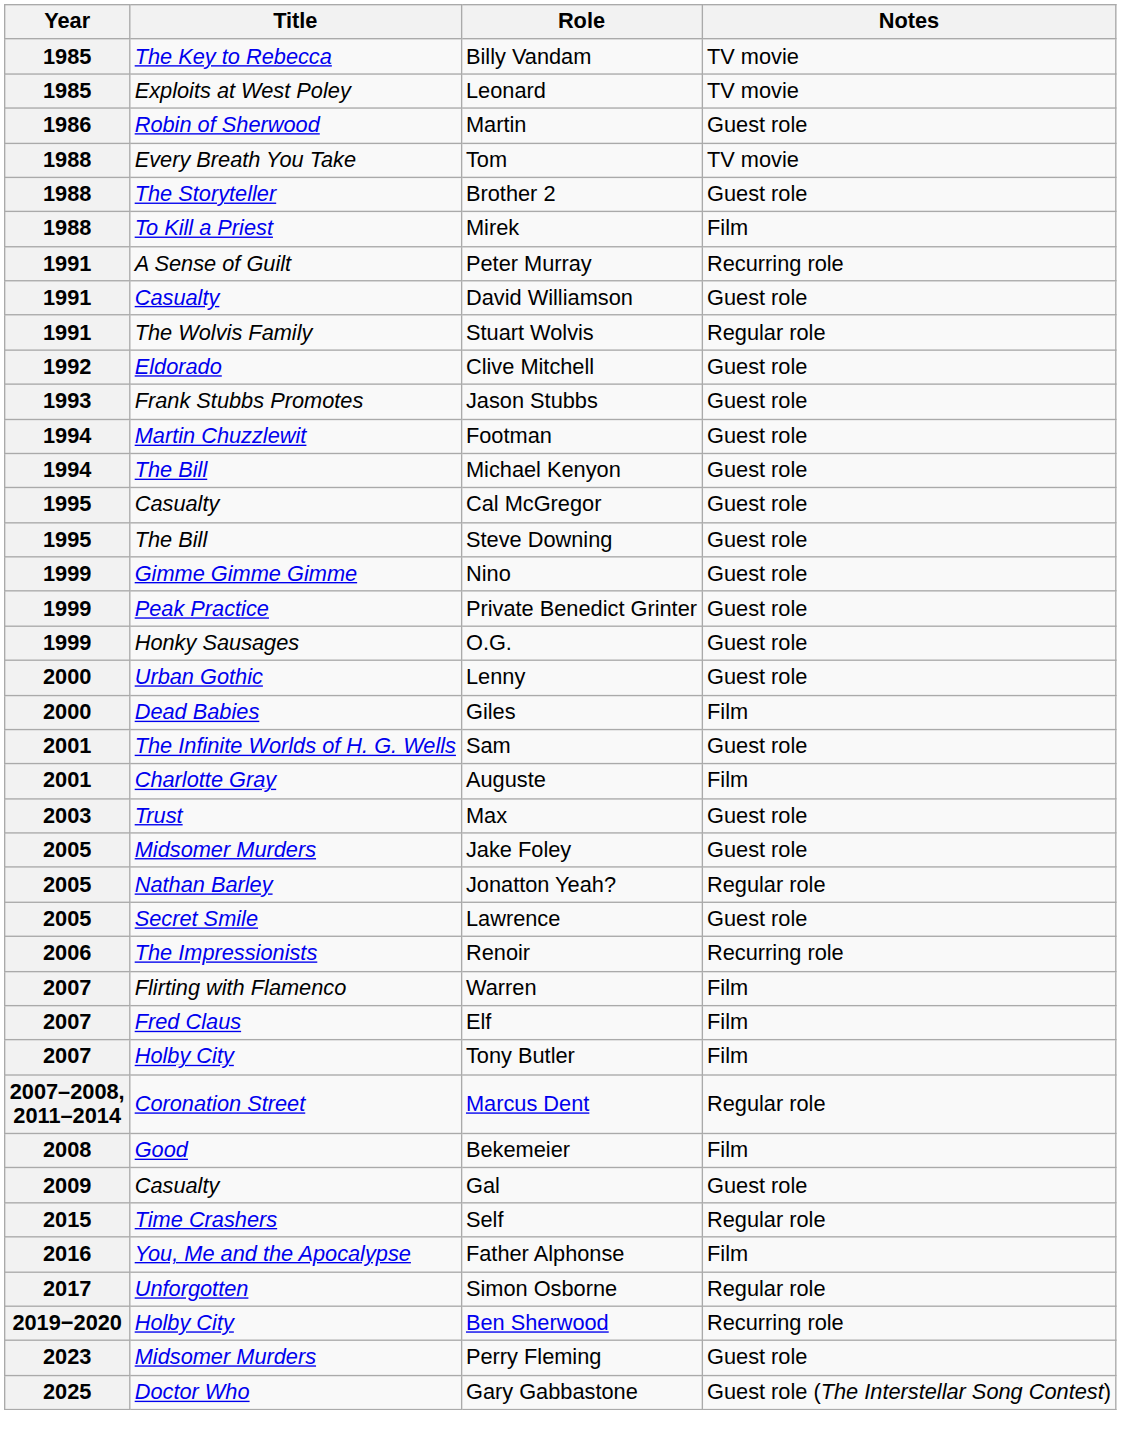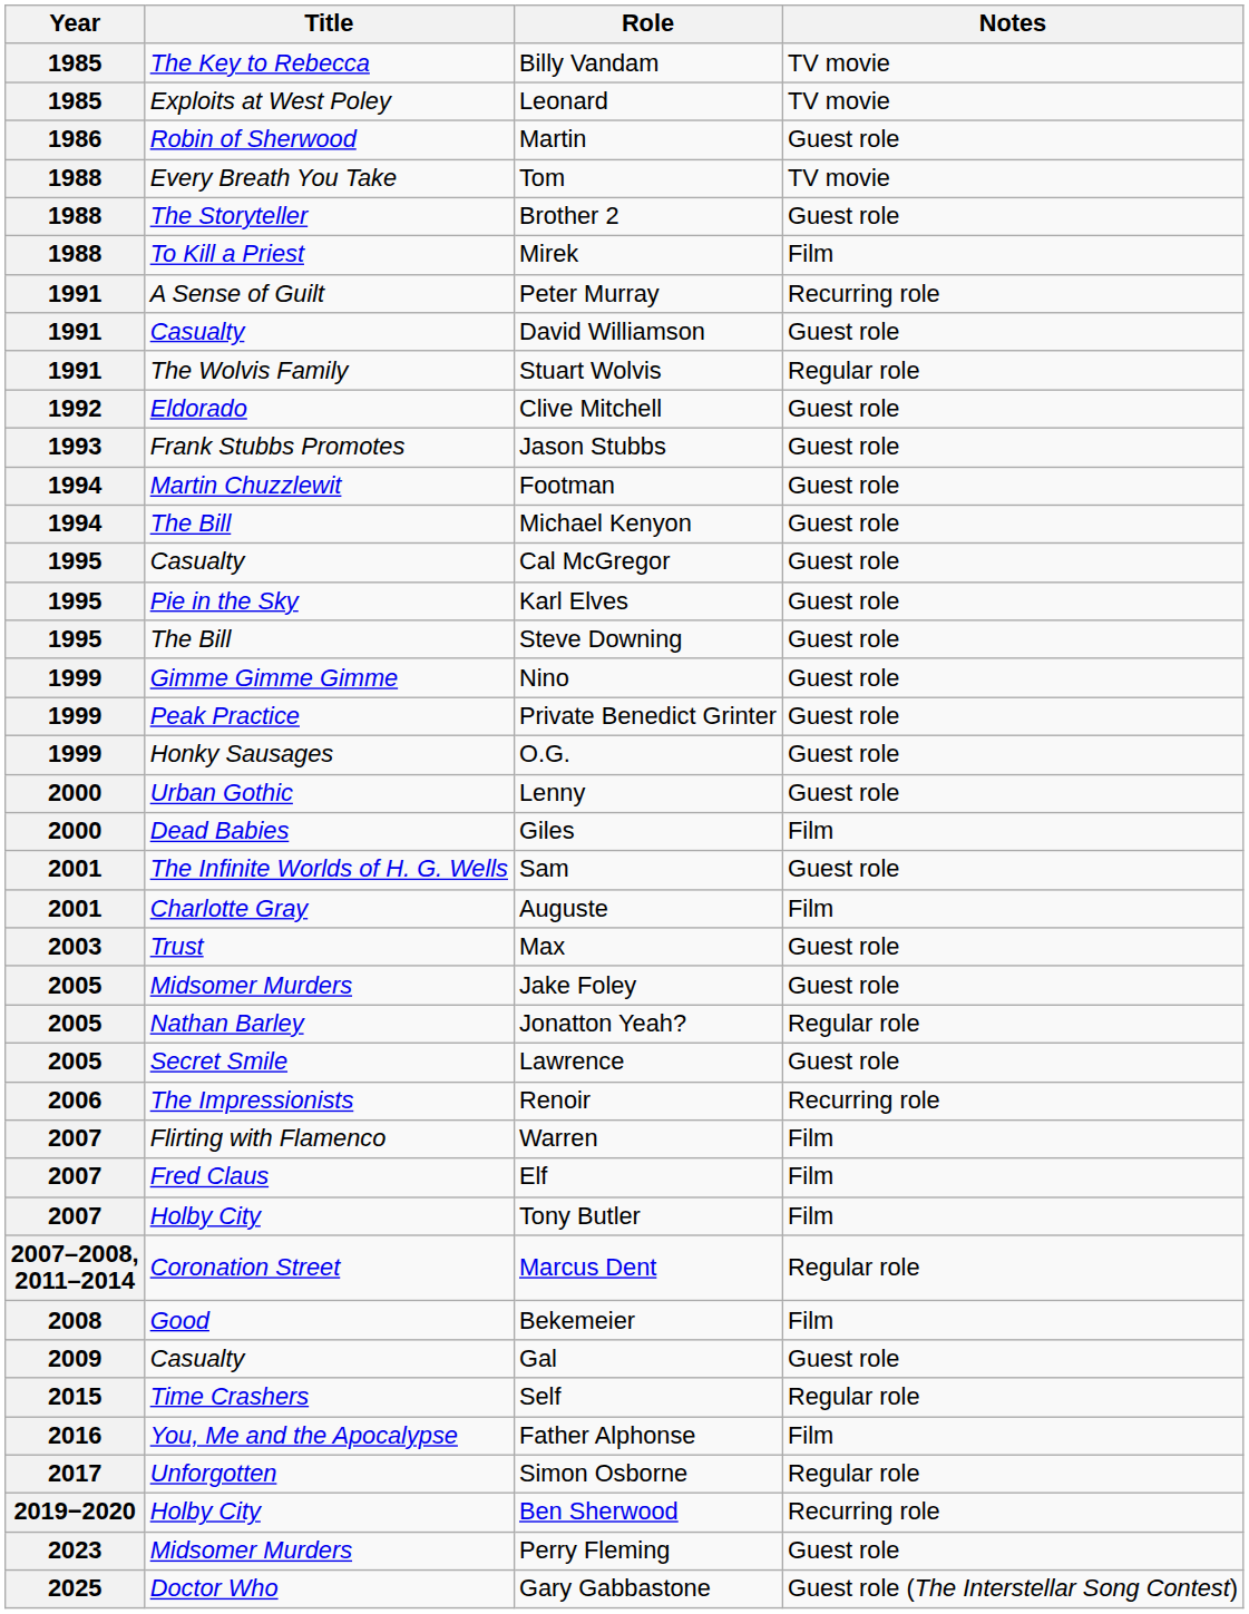+ row: 1995 | Pie in the Sky | Karl Elves | Guest role
